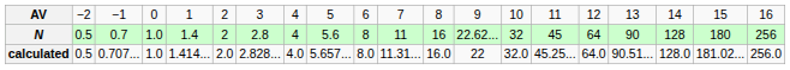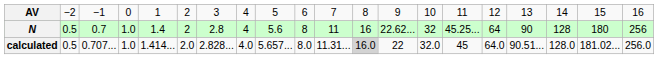N | column 15: 45 -> 45.25...
calculated | column 12: no background -> lightgrey background
calculated | column 15: 45.25... -> 45
